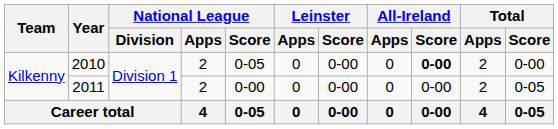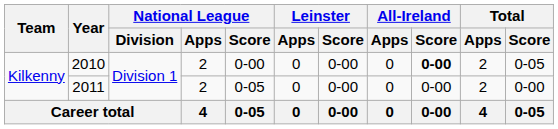2010 | National League / Score: 0-05 -> 0-00
2010 | Total / Score: 0-00 -> 0-05
2011 | National League / Score: 0-00 -> 0-05
2011 | Total / Score: 0-05 -> 0-00
